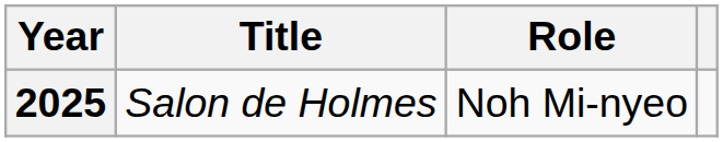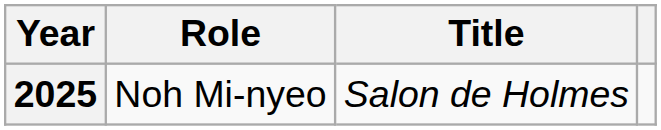columns swapped: Title <-> Role
